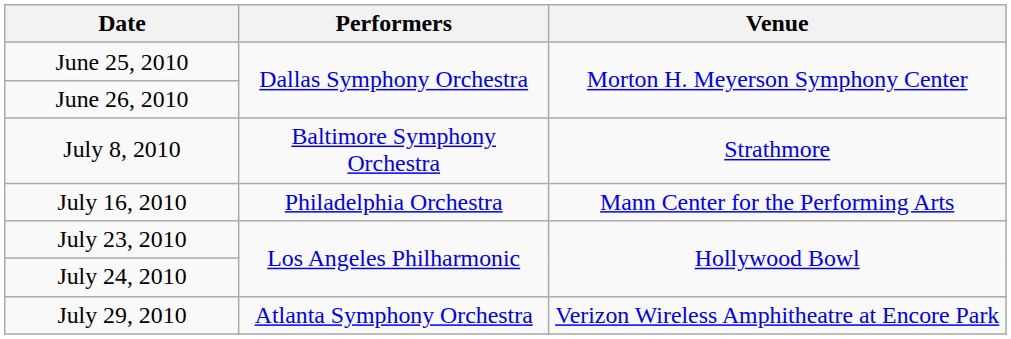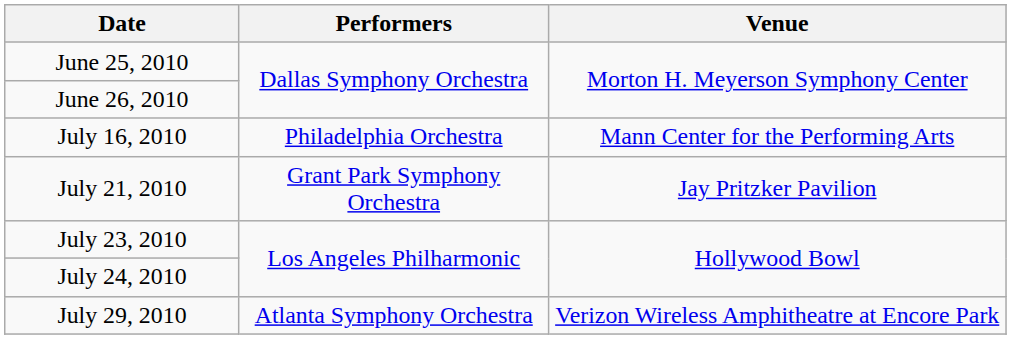- row: July 8, 2010 | Baltimore Symphony Orchestra | Strathmore
+ row: July 21, 2010 | Grant Park Symphony Orchestra | Jay Pritzker Pavilion
